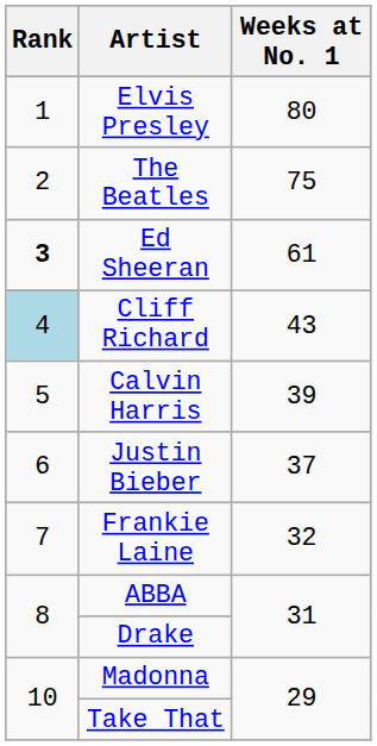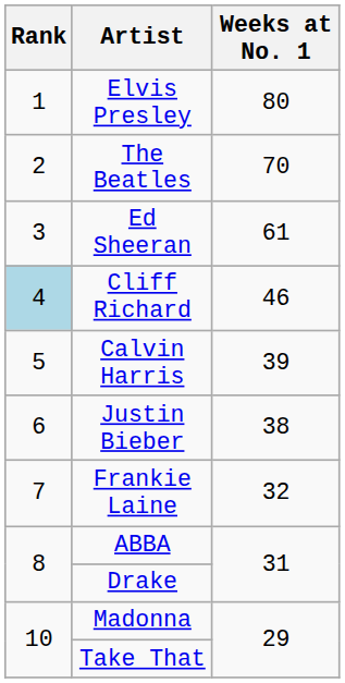The Beatles | Weeks at No. 1: 75 -> 70
Ed Sheeran | Rank: bold -> normal
Cliff Richard | Weeks at No. 1: 43 -> 46
Justin Bieber | Weeks at No. 1: 37 -> 38
